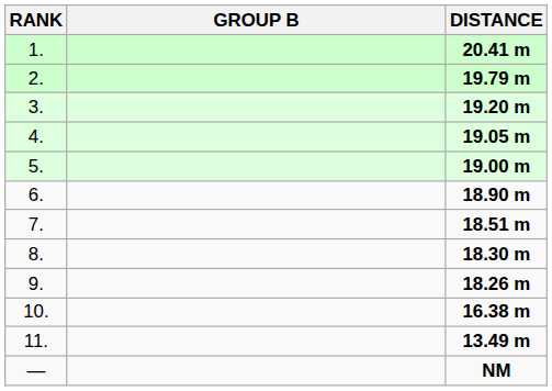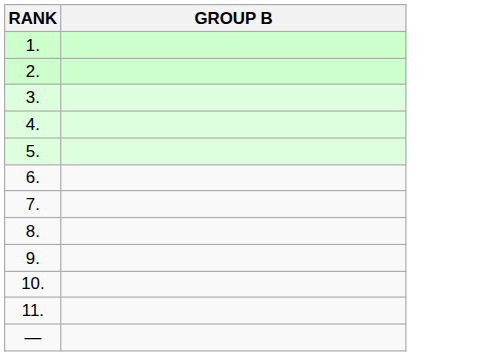- column: DISTANCE | 20.41 m | 19.79 m | 19.20 m | 19.05 m | 19.00 m | 18.90 m | 18.51 m | 18.30 m | 18.26 m | 16.38 m | 13.49 m | NM
